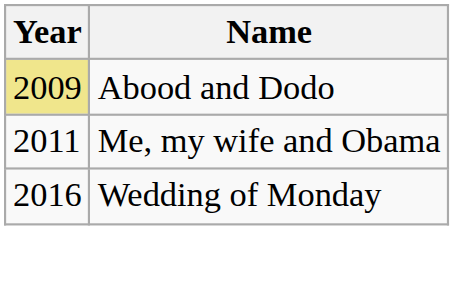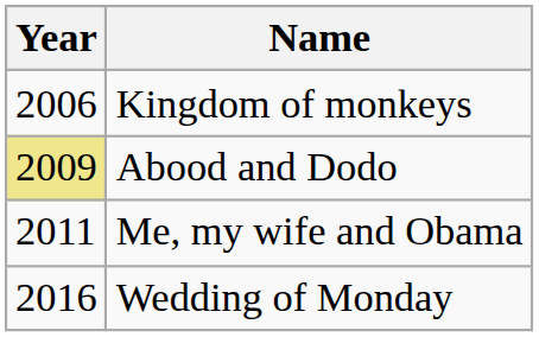+ row: 2006 | Kingdom of monkeys
